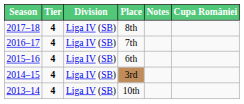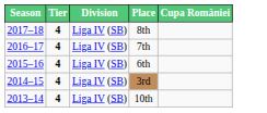- column: Notes
